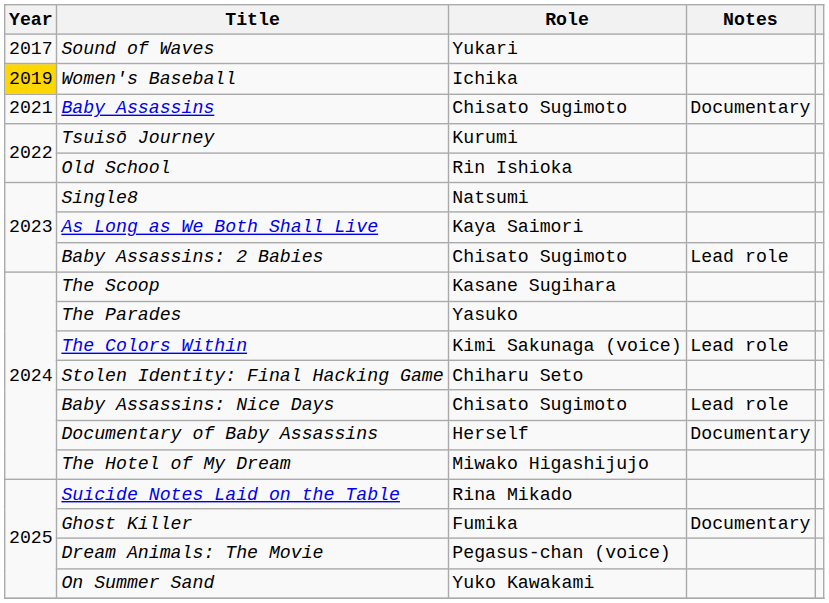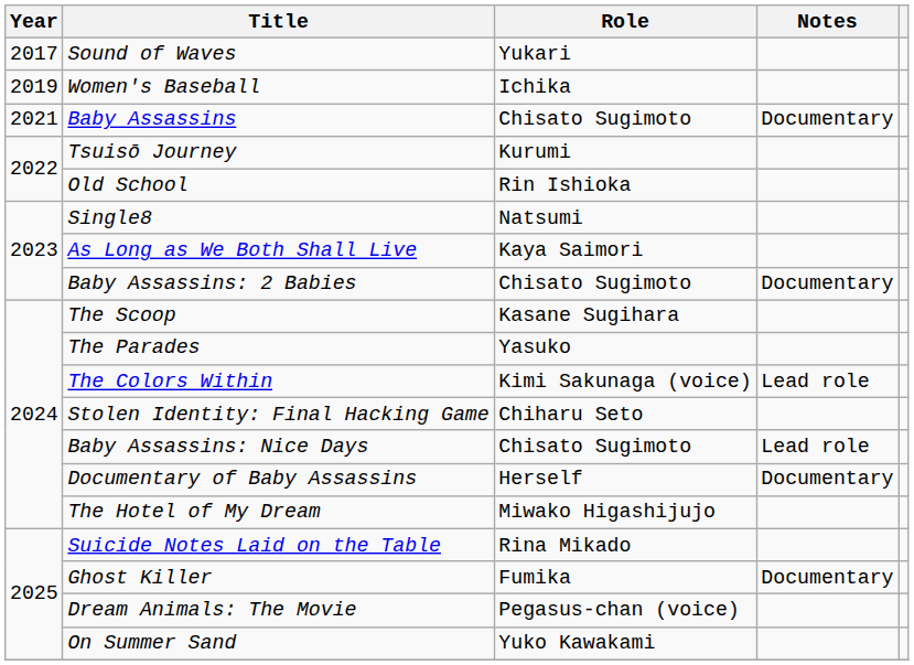Women's Baseball | Year: gold background -> no background
Baby Assassins: 2 Babies | Notes: Lead role -> Documentary
